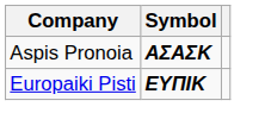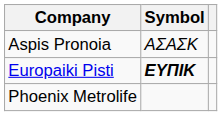Aspis Pronoia | Symbol: bold -> normal
+ row: Phoenix Metrolife
